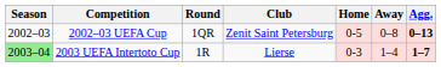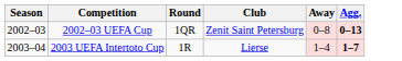- column: Home | 0-5 | 0-3
2003 UEFA Intertoto Cup | Season: lightgreen background -> no background
